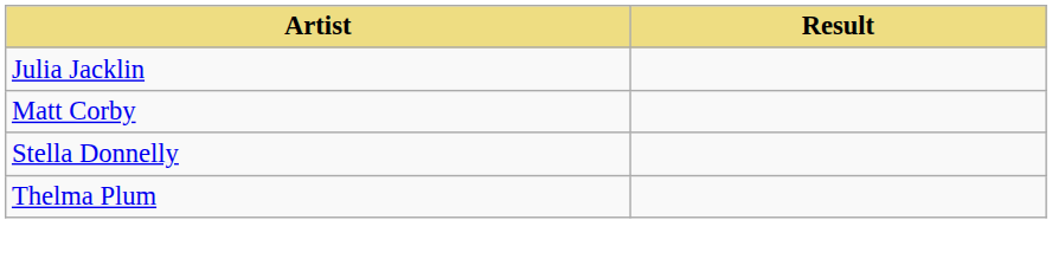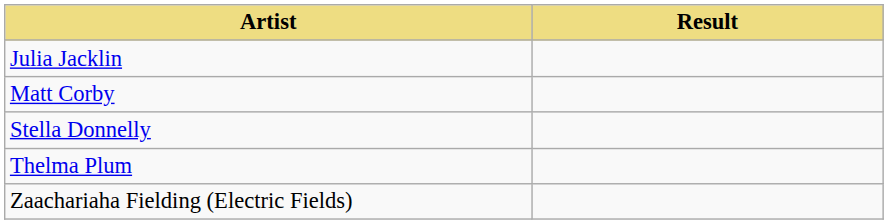+ row: Zaachariaha Fielding (Electric Fields)
